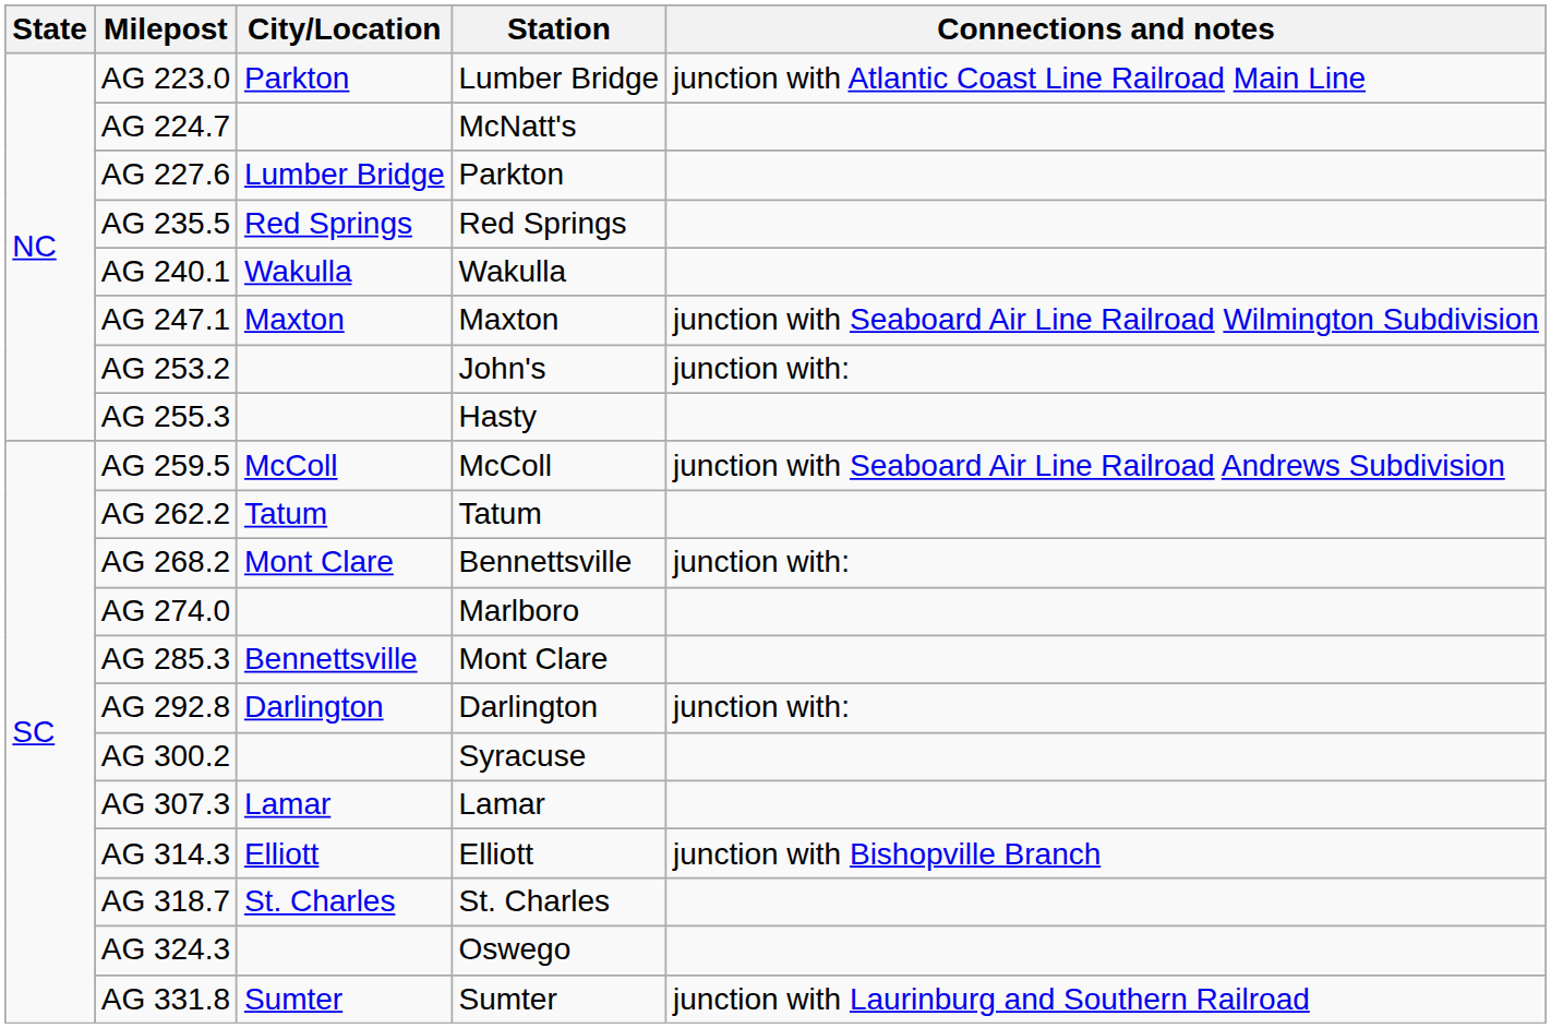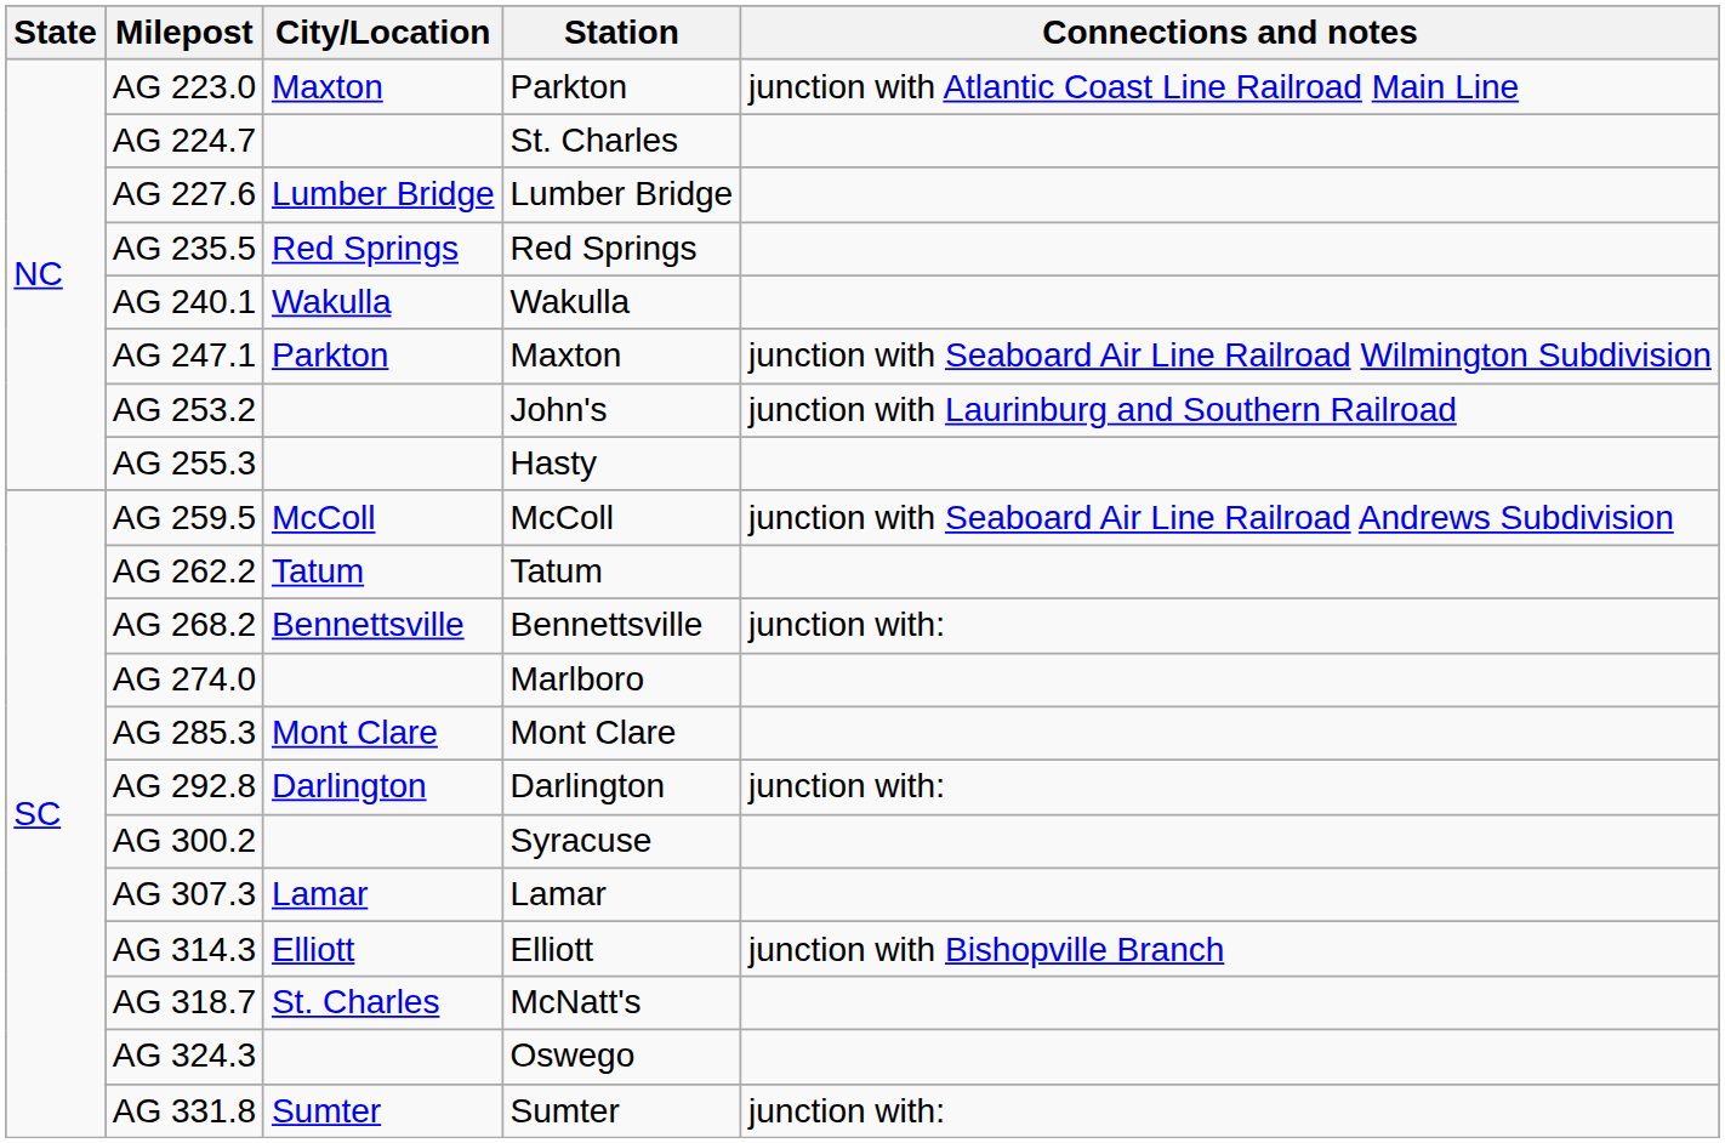AG 223.0 | City/Location: Parkton -> Maxton
AG 223.0 | Station: Lumber Bridge -> Parkton
AG 224.7 | Station: McNatt's -> St. Charles
AG 227.6 | Station: Parkton -> Lumber Bridge
AG 247.1 | City/Location: Maxton -> Parkton
AG 253.2 | Connections and notes: junction with: -> junction with Laurinburg and Southern Railroad
AG 268.2 | City/Location: Mont Clare -> Bennettsville
AG 285.3 | City/Location: Bennettsville -> Mont Clare
AG 318.7 | Station: St. Charles -> McNatt's
AG 331.8 | Connections and notes: junction with Laurinburg and Southern Railroad -> junction with:
